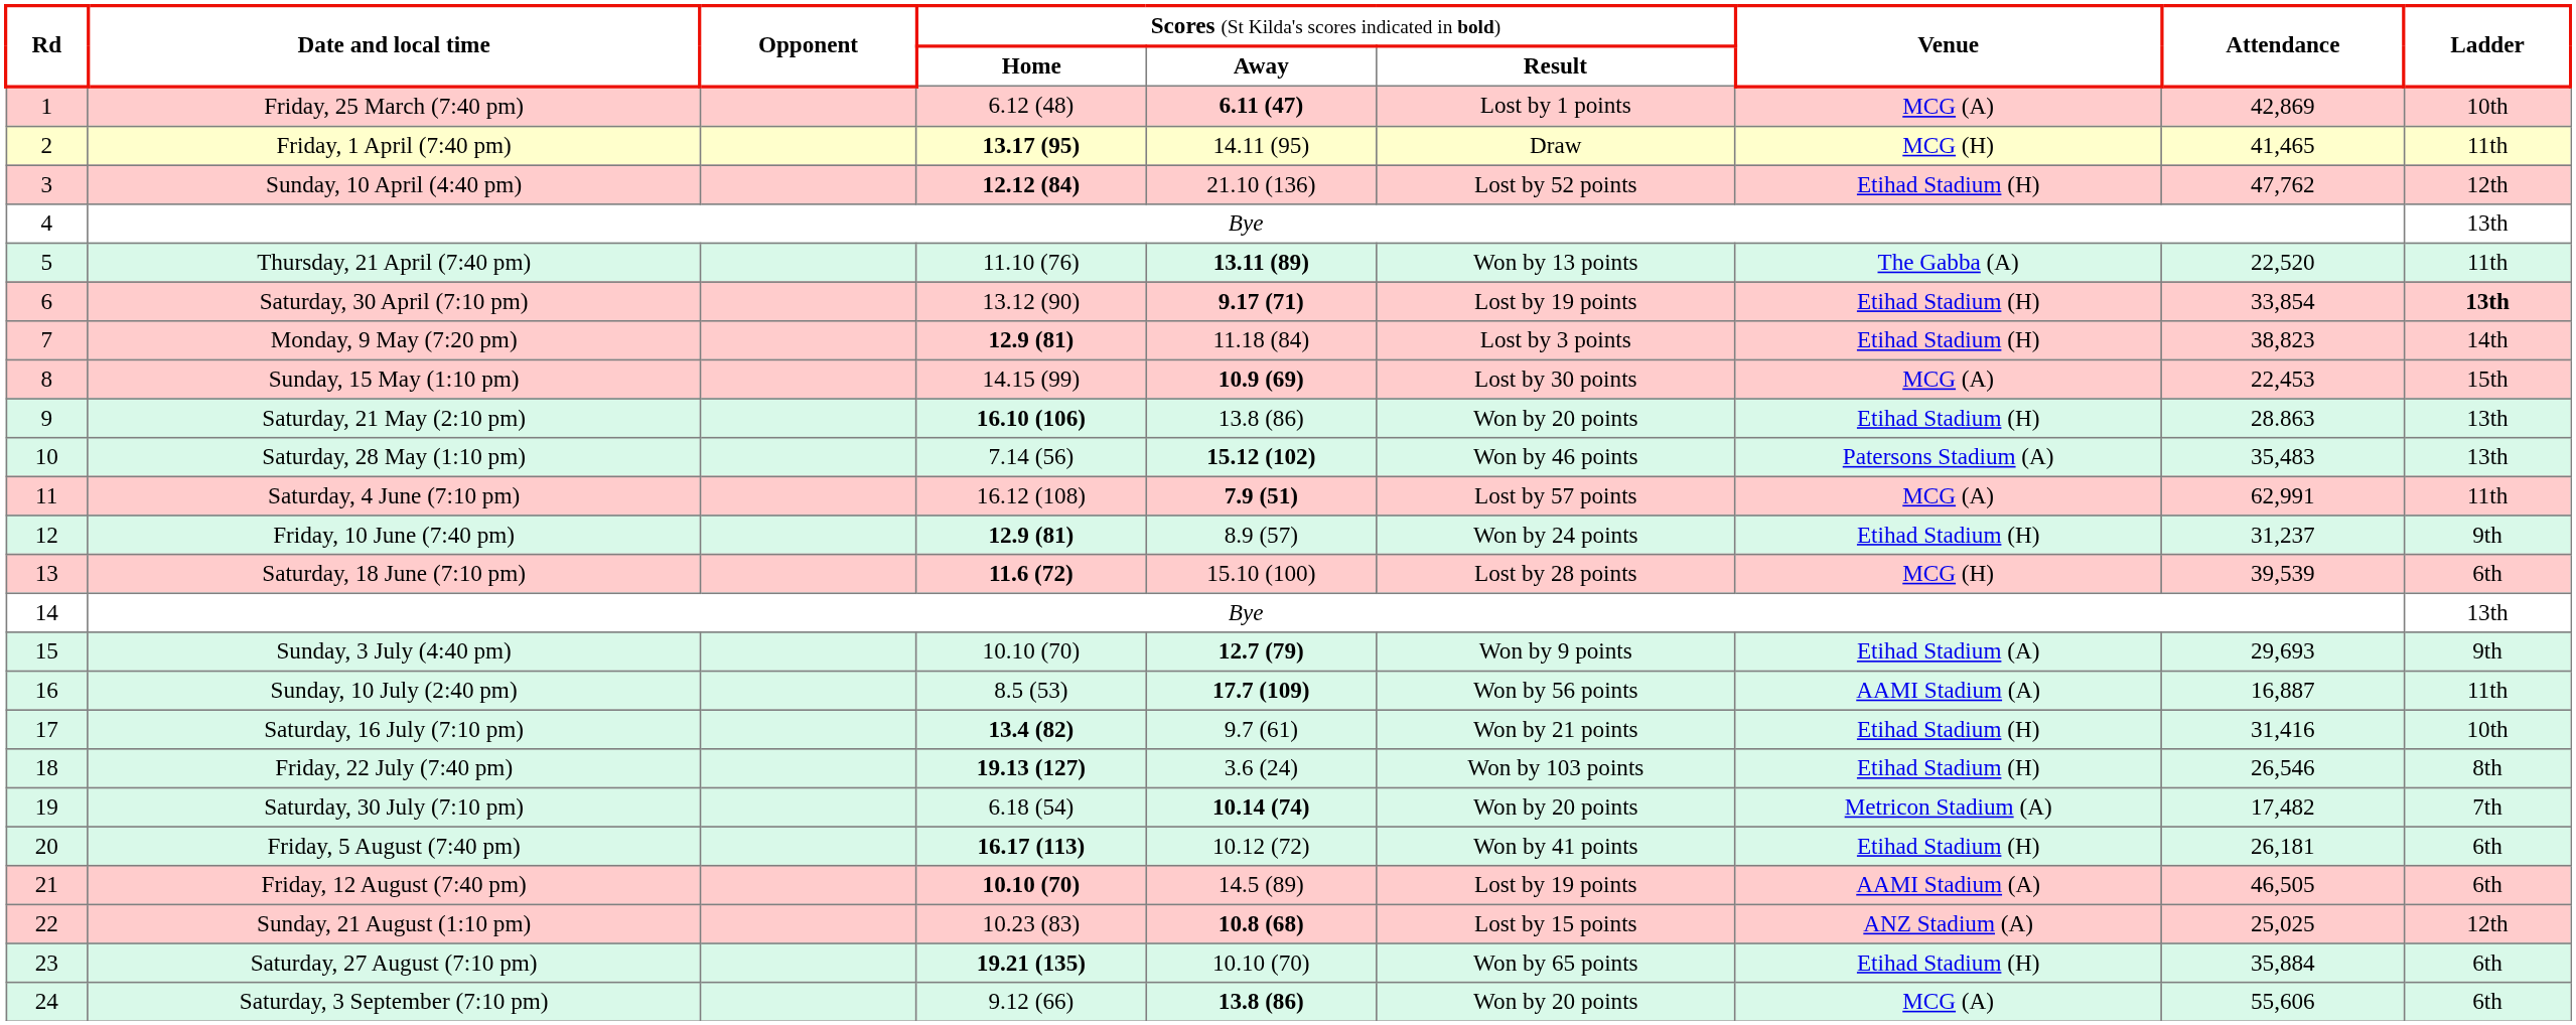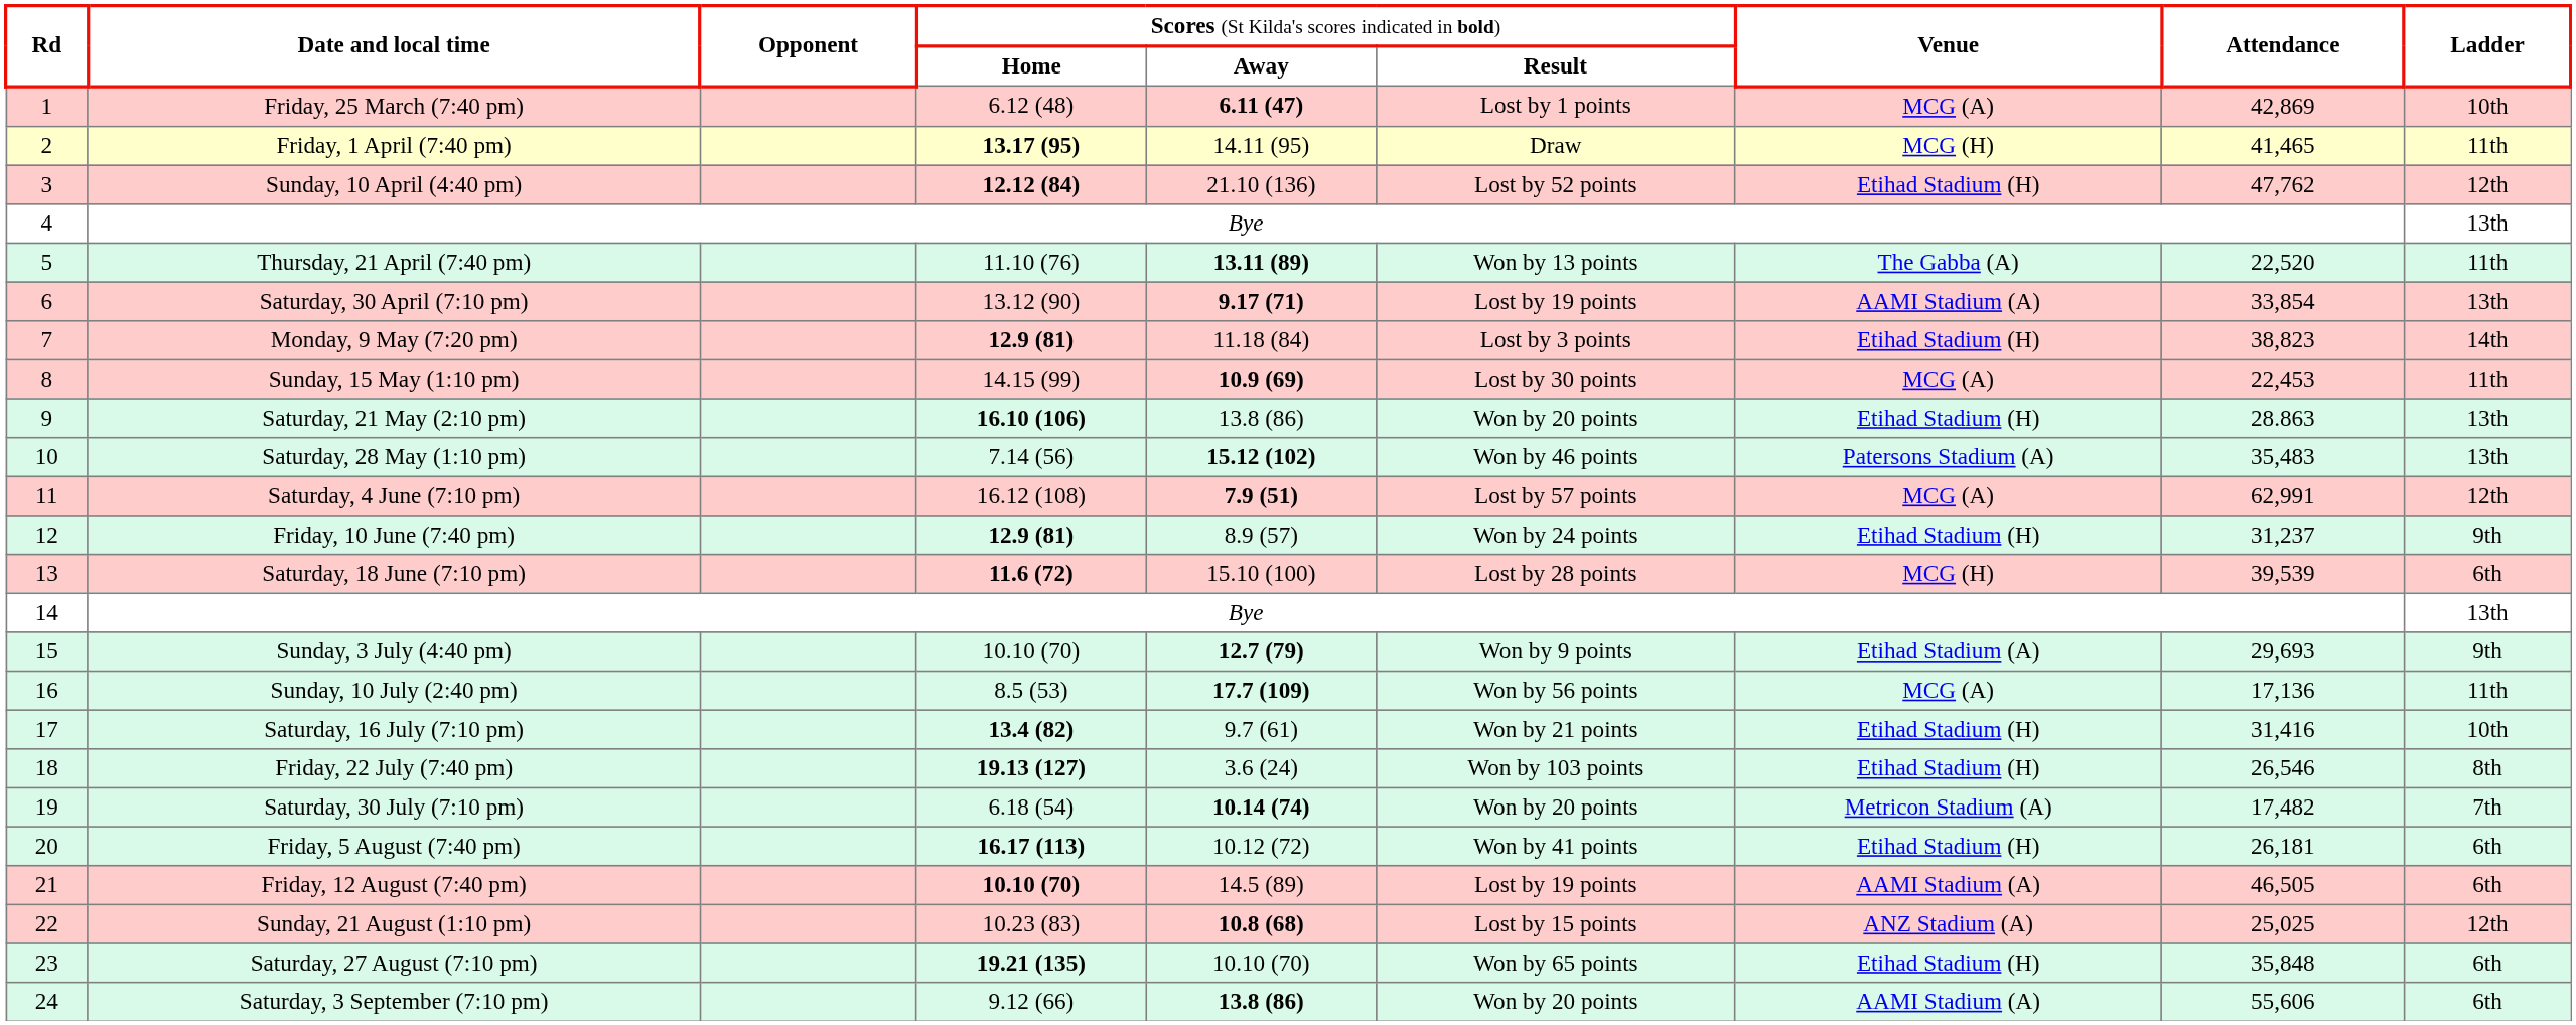Saturday, 30 April (7:10 pm) | column 7: Etihad Stadium (H) -> AAMI Stadium (A)
Saturday, 30 April (7:10 pm) | column 9: bold -> normal
Sunday, 15 May (1:10 pm) | column 9: 15th -> 11th
Saturday, 4 June (7:10 pm) | column 9: 11th -> 12th
Sunday, 10 July (2:40 pm) | column 7: AAMI Stadium (A) -> MCG (A)
Sunday, 10 July (2:40 pm) | column 8: 16,887 -> 17,136
Saturday, 27 August (7:10 pm) | column 8: 35,884 -> 35,848
Saturday, 3 September (7:10 pm) | column 7: MCG (A) -> AAMI Stadium (A)
